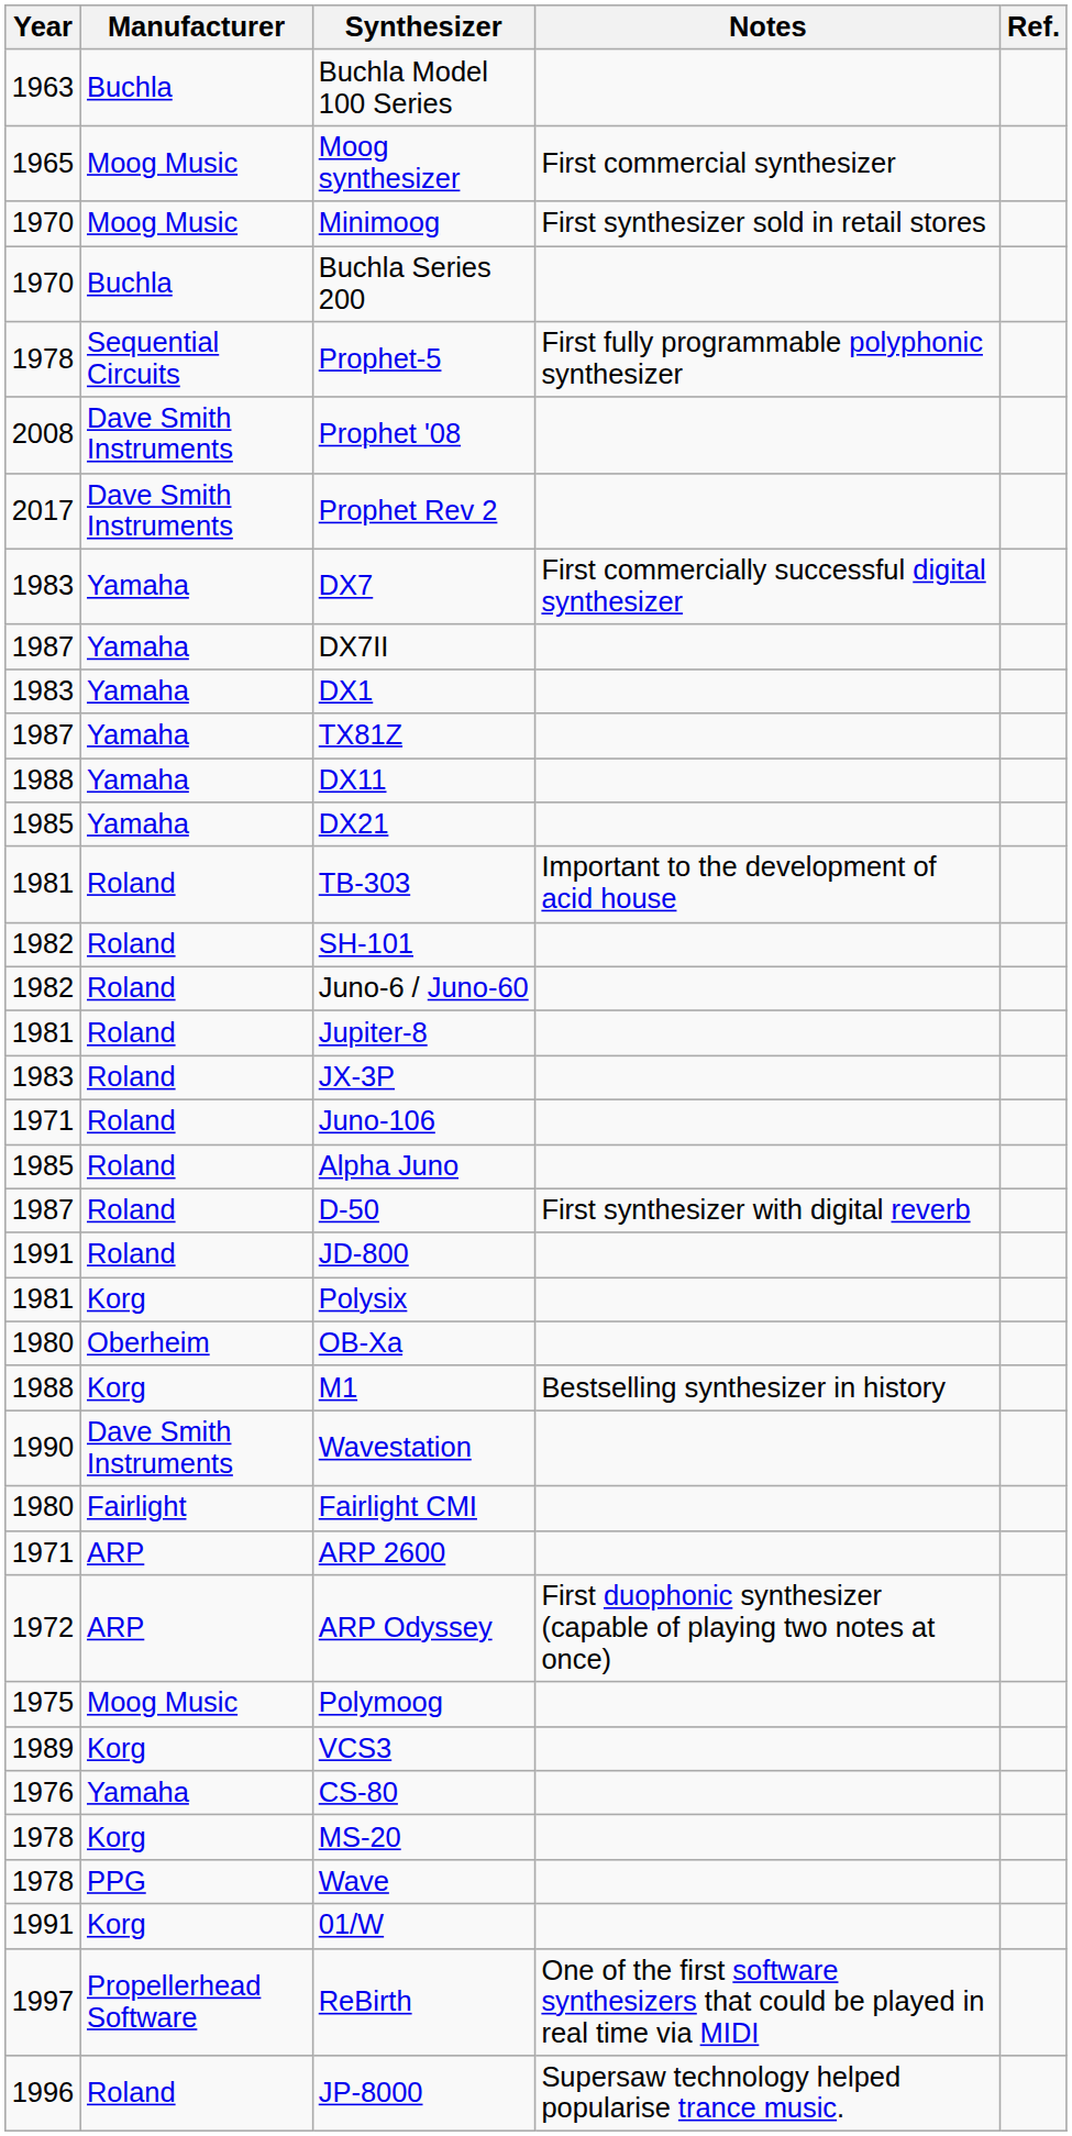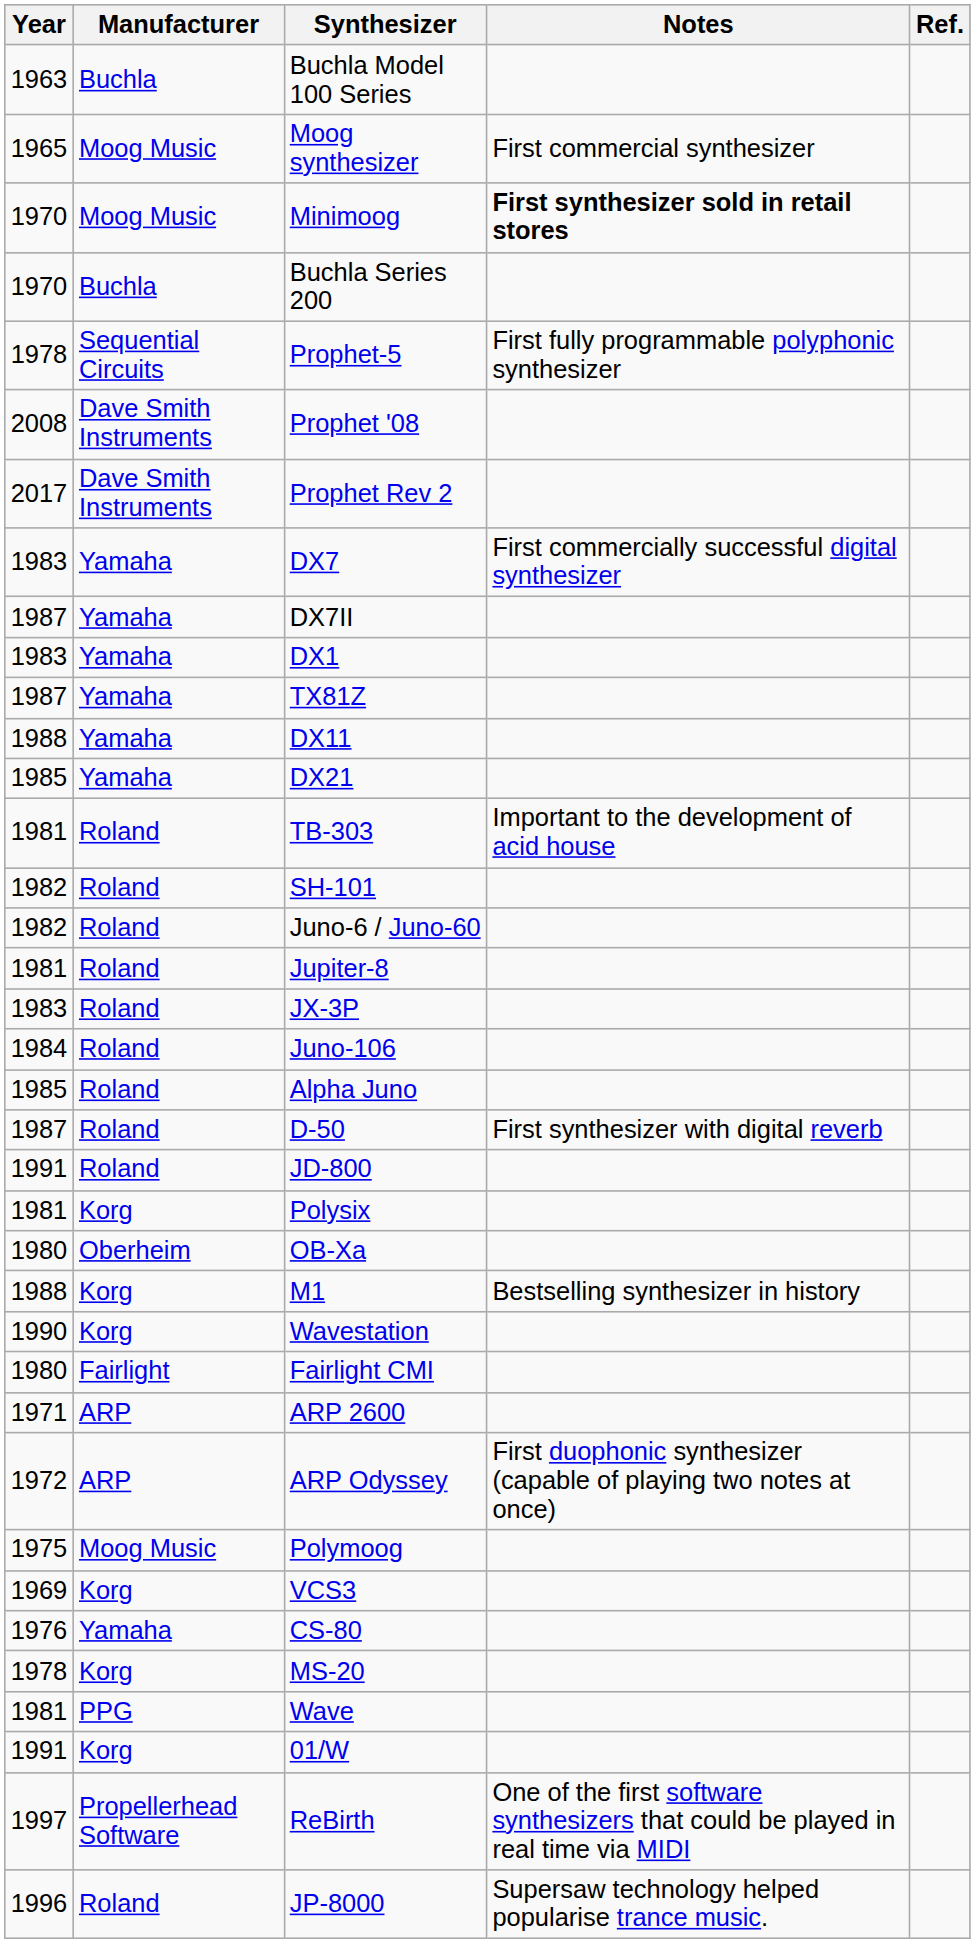Minimoog | Notes: normal -> bold
Juno-106 | Year: 1971 -> 1984
Wavestation | Manufacturer: Dave Smith Instruments -> Korg
VCS3 | Year: 1989 -> 1969
Wave | Year: 1978 -> 1981
